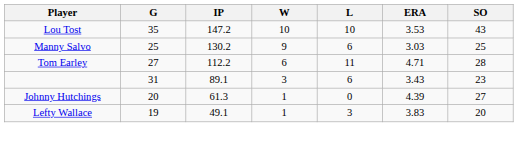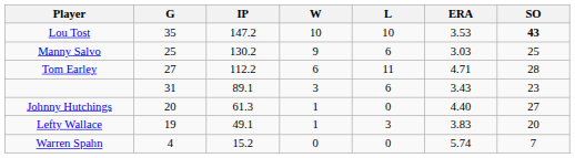Lou Tost | SO: normal -> bold
Johnny Hutchings | ERA: 4.39 -> 4.40
+ row: Warren Spahn | 4 | 15.2 | 0 | 0 | 5.74 | 7
